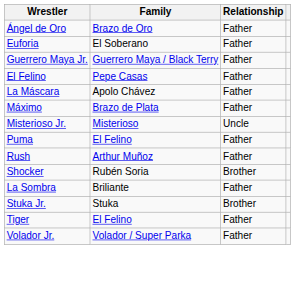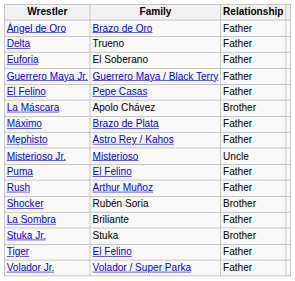+ row: Delta | Trueno | Father
La Máscara | Relationship: Father -> Brother
+ row: Mephisto | Astro Rey / Kahos | Father
